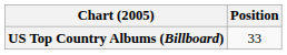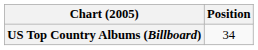US Top Country Albums (Billboard) | Position: 33 -> 34
